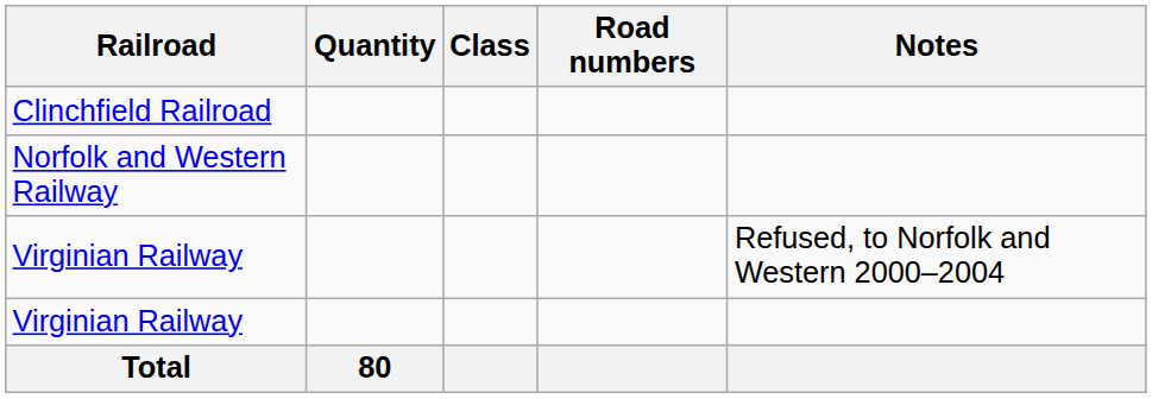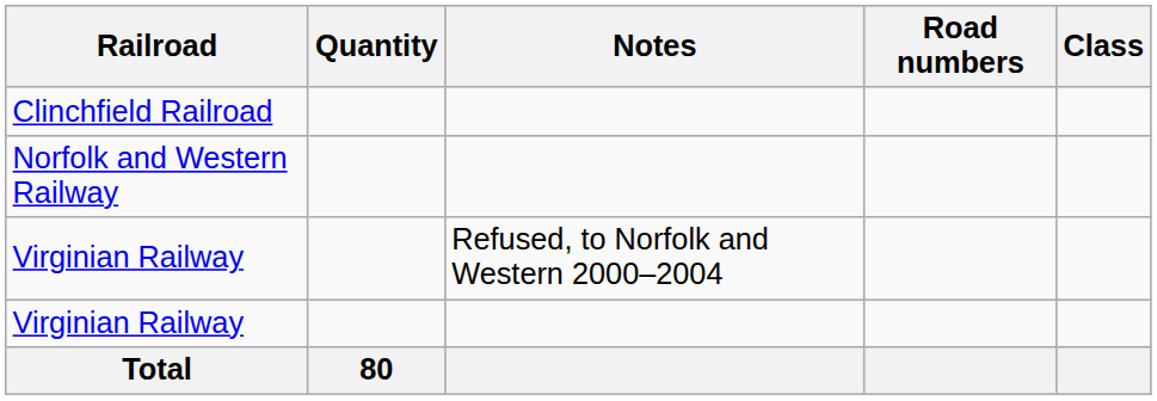columns swapped: Class <-> Notes
